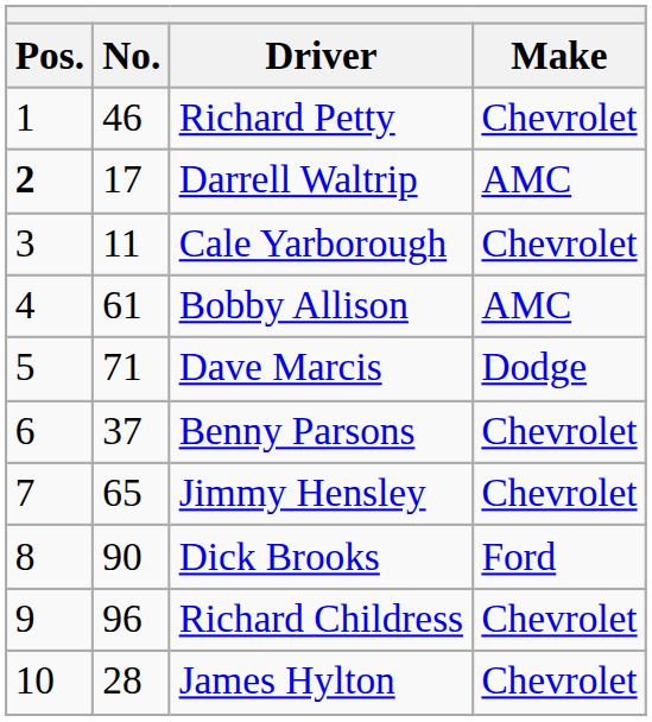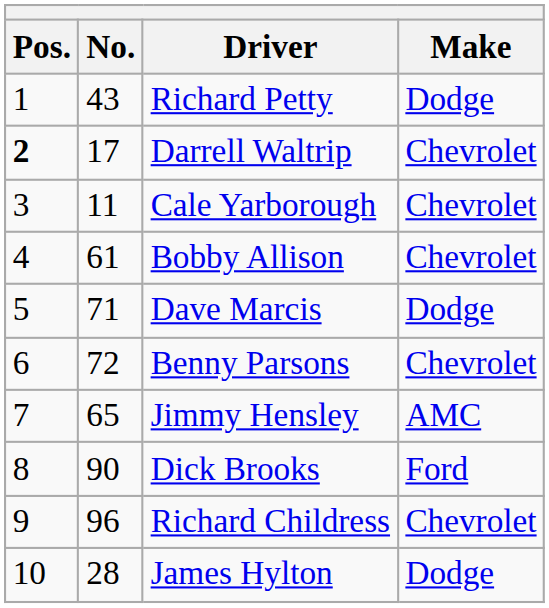Richard Petty | No.: 46 -> 43
Richard Petty | Make: Chevrolet -> Dodge
Darrell Waltrip | Make: AMC -> Chevrolet
Bobby Allison | Make: AMC -> Chevrolet
Benny Parsons | No.: 37 -> 72
Jimmy Hensley | Make: Chevrolet -> AMC
James Hylton | Make: Chevrolet -> Dodge
